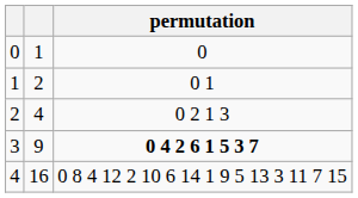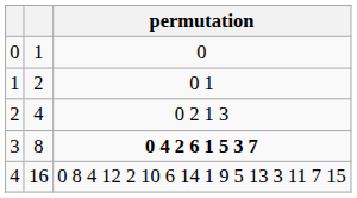3 | column 2: 9 -> 8
